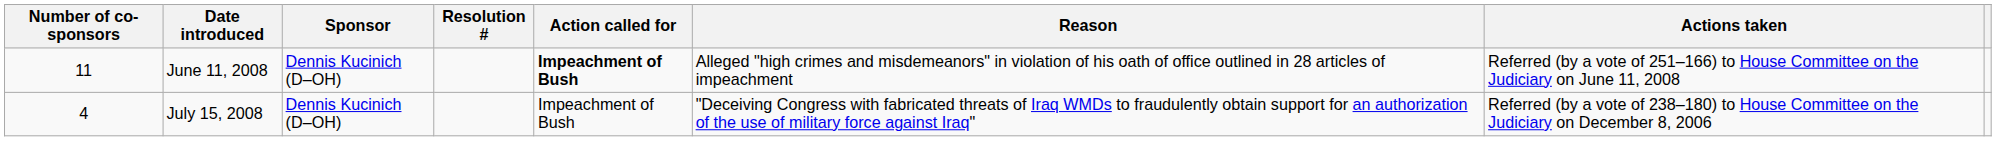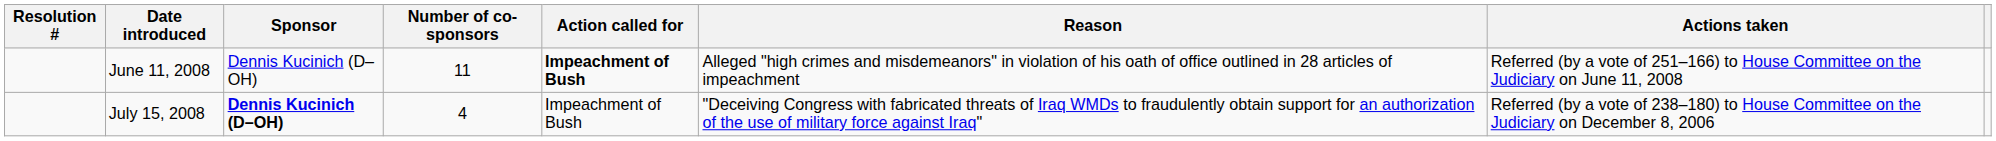columns swapped: Resolution # <-> Number of co-sponsors
July 15, 2008 | Sponsor: normal -> bold
